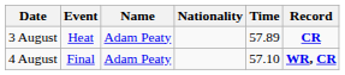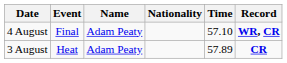rows swapped: 3 August <-> 4 August
